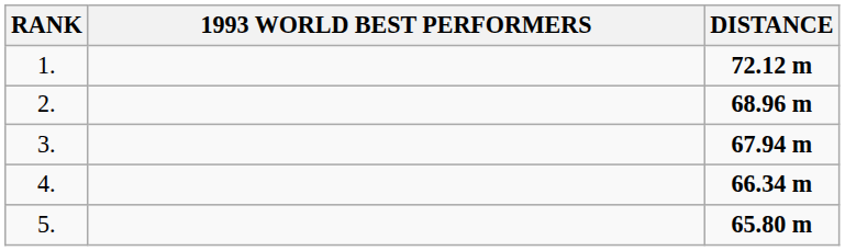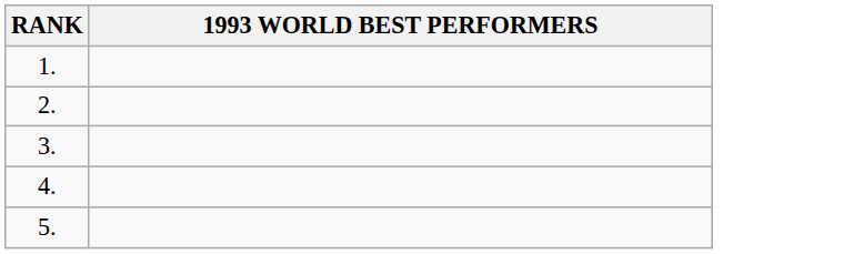- column: DISTANCE | 72.12 m | 68.96 m | 67.94 m | 66.34 m | 65.80 m
